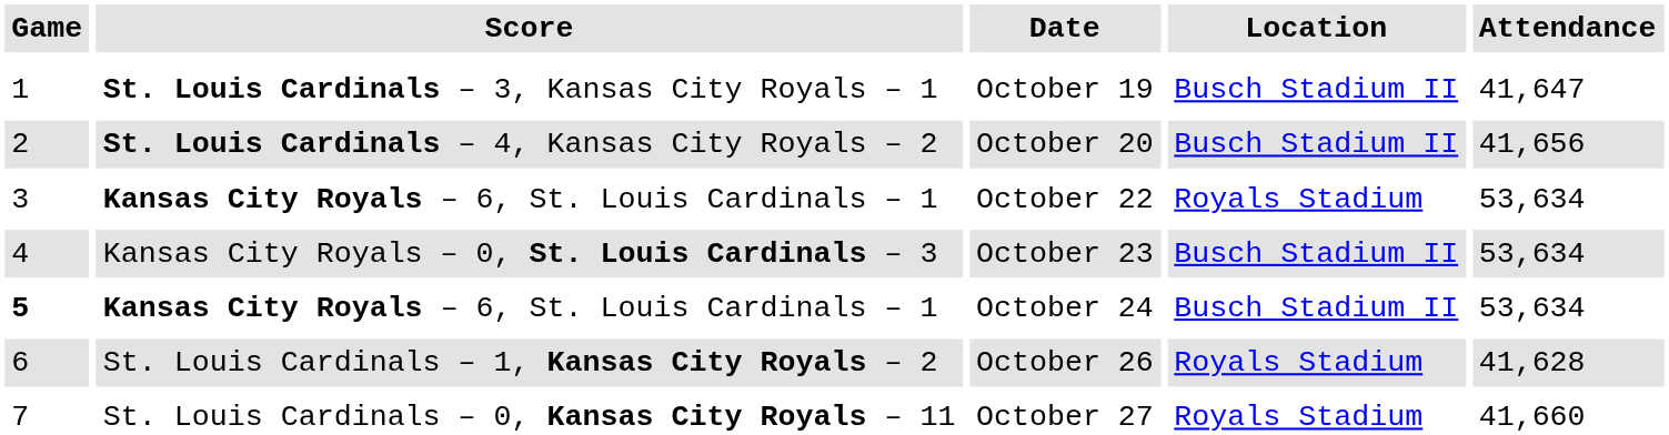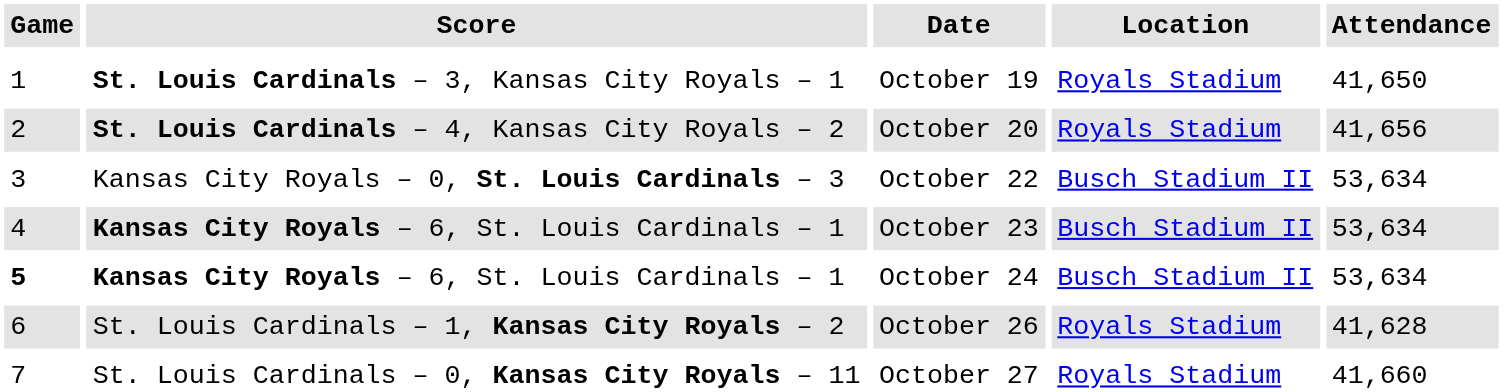October 19 | Location: Busch Stadium II -> Royals Stadium
October 19 | Attendance: 41,647 -> 41,650
October 20 | Location: Busch Stadium II -> Royals Stadium
October 22 | Score: Kansas City Royals – 6, St. Louis Cardinals – 1 -> Kansas City Royals – 0, St. Louis Cardinals – 3
October 22 | Location: Royals Stadium -> Busch Stadium II
October 23 | Score: Kansas City Royals – 0, St. Louis Cardinals – 3 -> Kansas City Royals – 6, St. Louis Cardinals – 1
